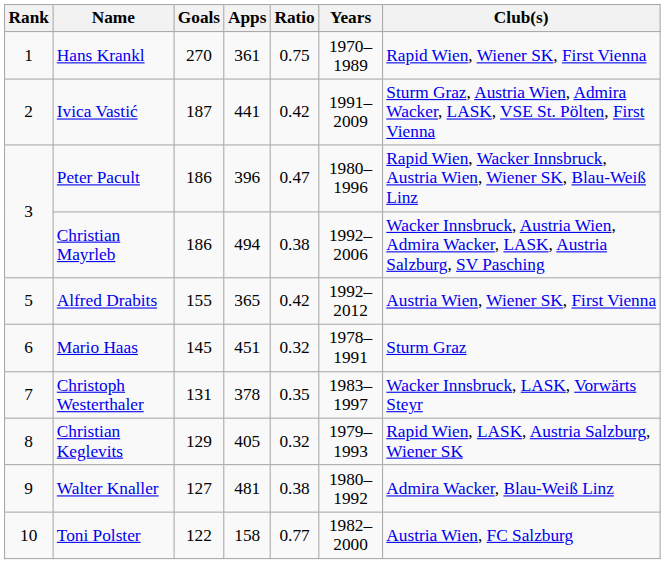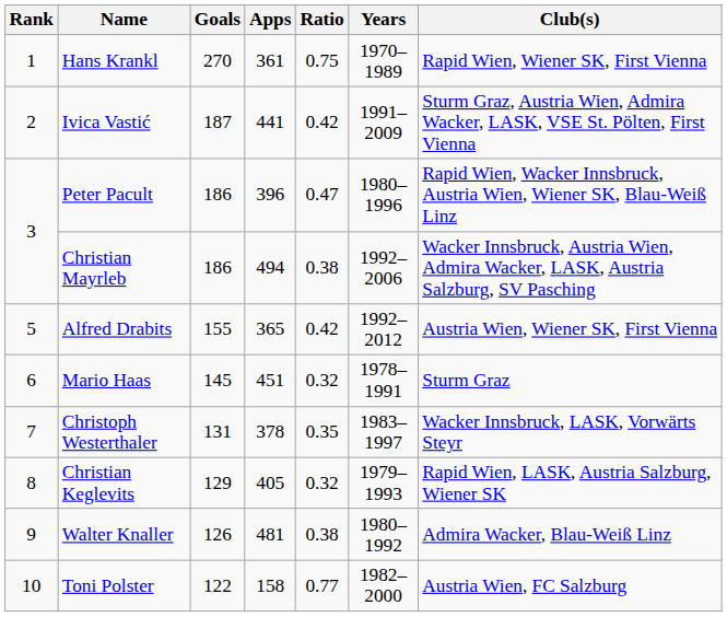Walter Knaller | Goals: 127 -> 126
